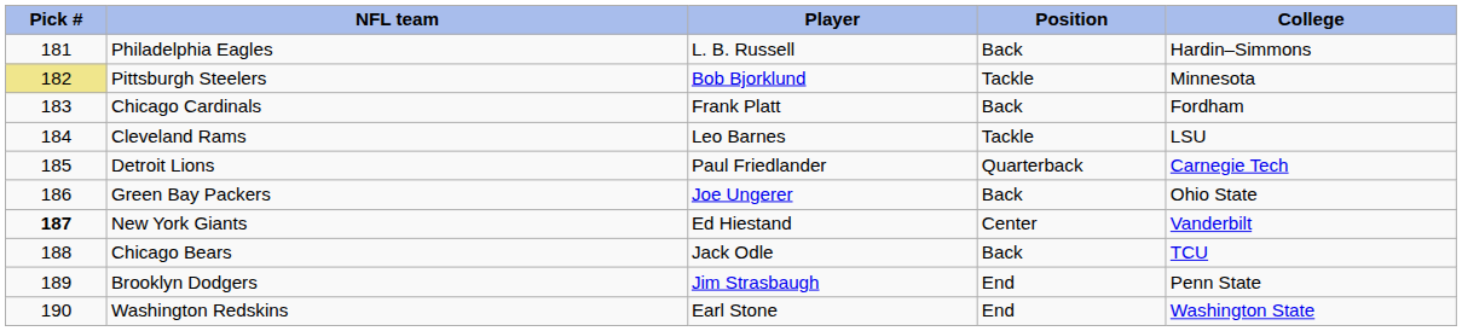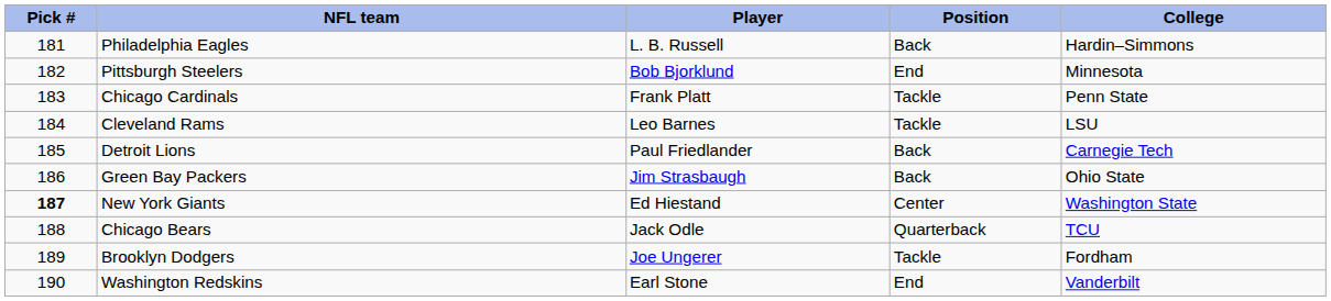Pittsburgh Steelers | Pick #: khaki background -> no background
Pittsburgh Steelers | Position: Tackle -> End
Chicago Cardinals | Position: Back -> Tackle
Chicago Cardinals | College: Fordham -> Penn State
Detroit Lions | Position: Quarterback -> Back
Green Bay Packers | Player: Joe Ungerer -> Jim Strasbaugh
New York Giants | College: Vanderbilt -> Washington State
Chicago Bears | Position: Back -> Quarterback
Brooklyn Dodgers | Player: Jim Strasbaugh -> Joe Ungerer
Brooklyn Dodgers | Position: End -> Tackle
Brooklyn Dodgers | College: Penn State -> Fordham
Washington Redskins | College: Washington State -> Vanderbilt
